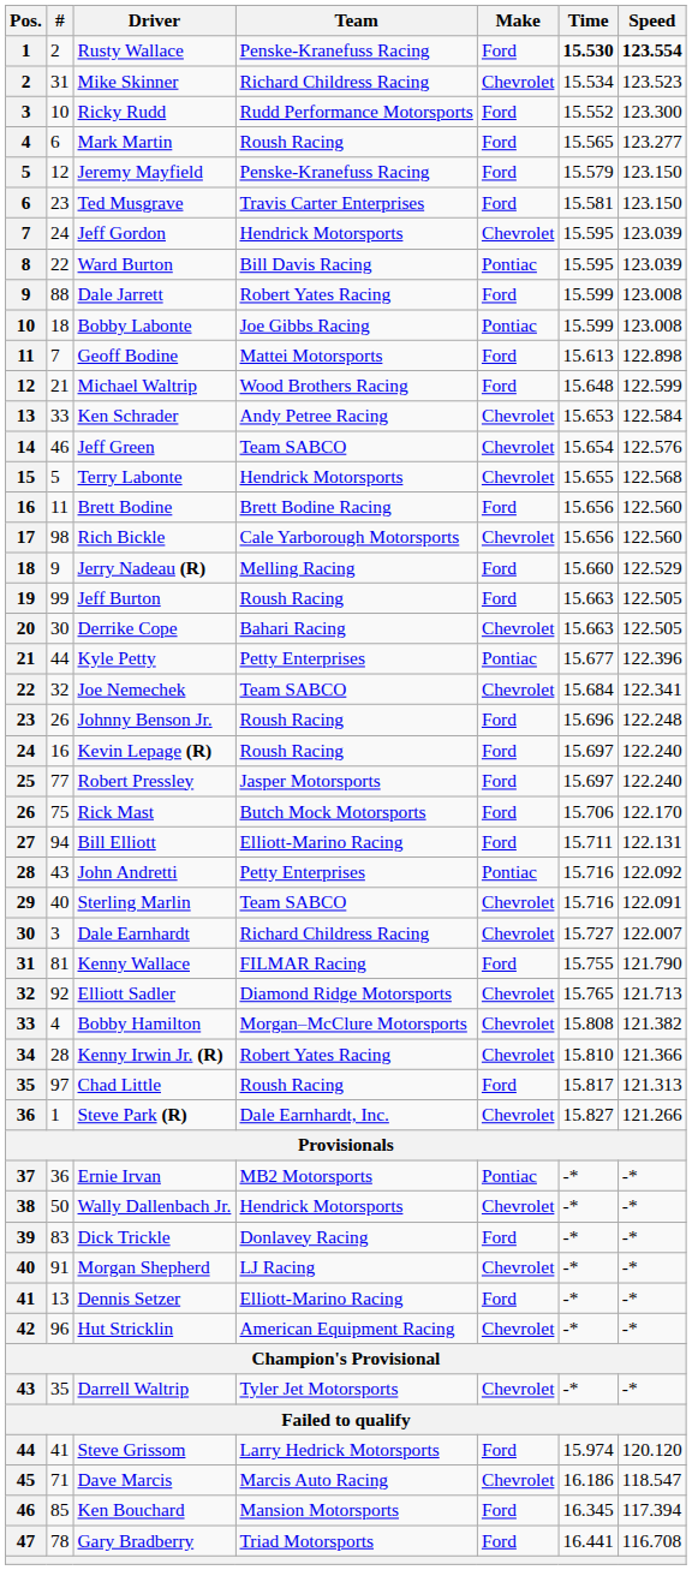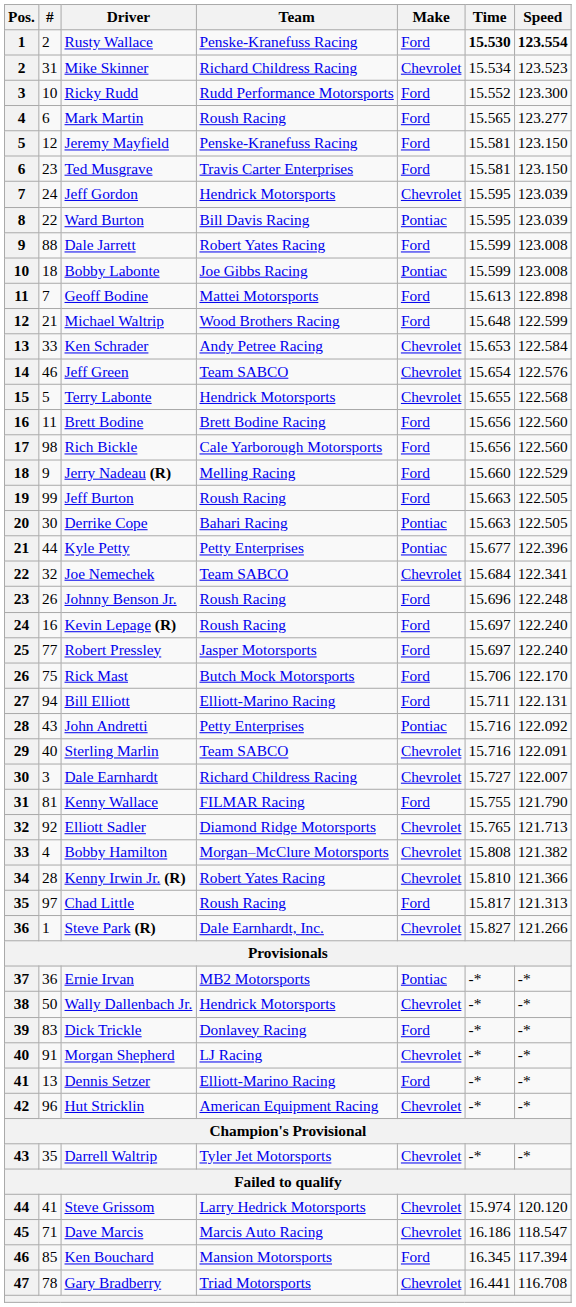Jeremy Mayfield | Time: 15.579 -> 15.581
Rich Bickle | Make: Chevrolet -> Ford
Derrike Cope | Make: Chevrolet -> Pontiac
Steve Grissom | Make: Ford -> Chevrolet
Gary Bradberry | Make: Ford -> Chevrolet
